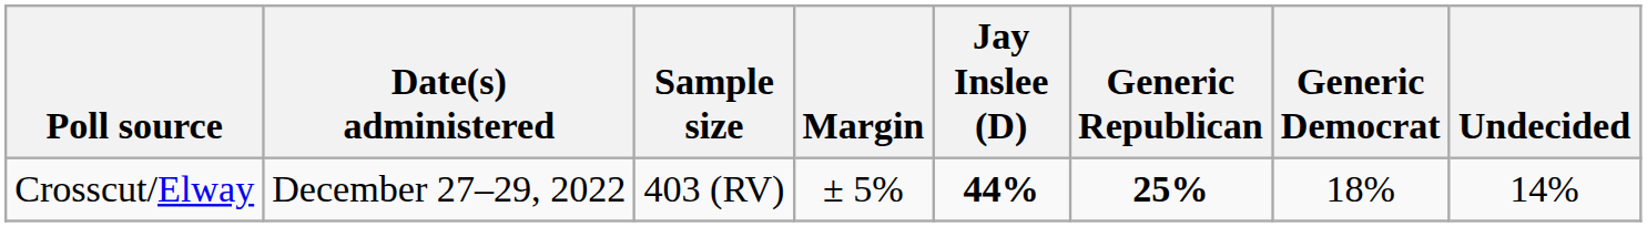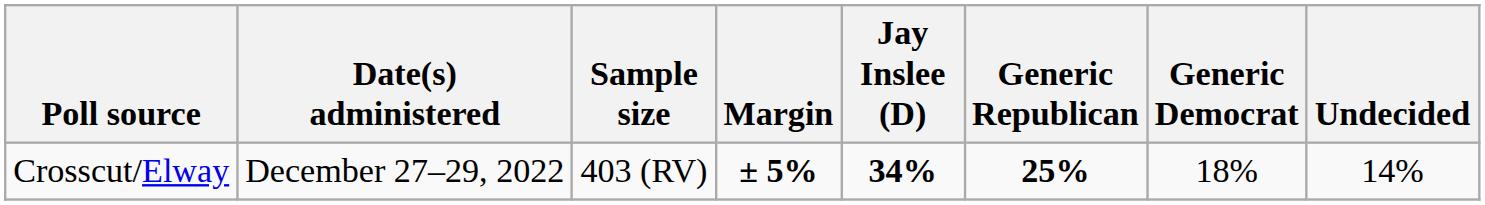Crosscut/Elway | Margin: normal -> bold
Crosscut/Elway | Jay Inslee (D): 44% -> 34%
